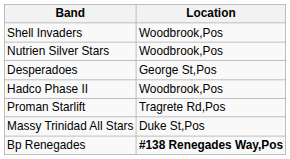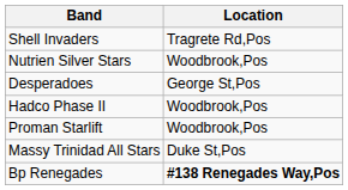Shell Invaders | Location: Woodbrook,Pos -> Tragrete Rd,Pos
Proman Starlift | Location: Tragrete Rd,Pos -> Woodbrook,Pos
